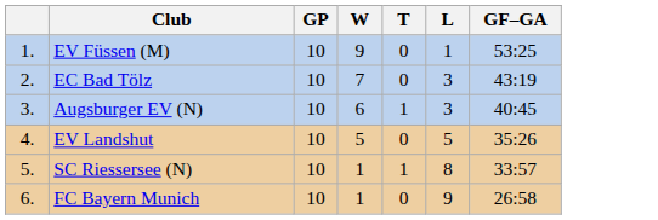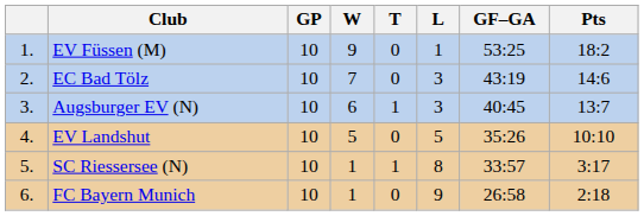+ column: Pts | 18:2 | 14:6 | 13:7 | 10:10 | 3:17 | 2:18
